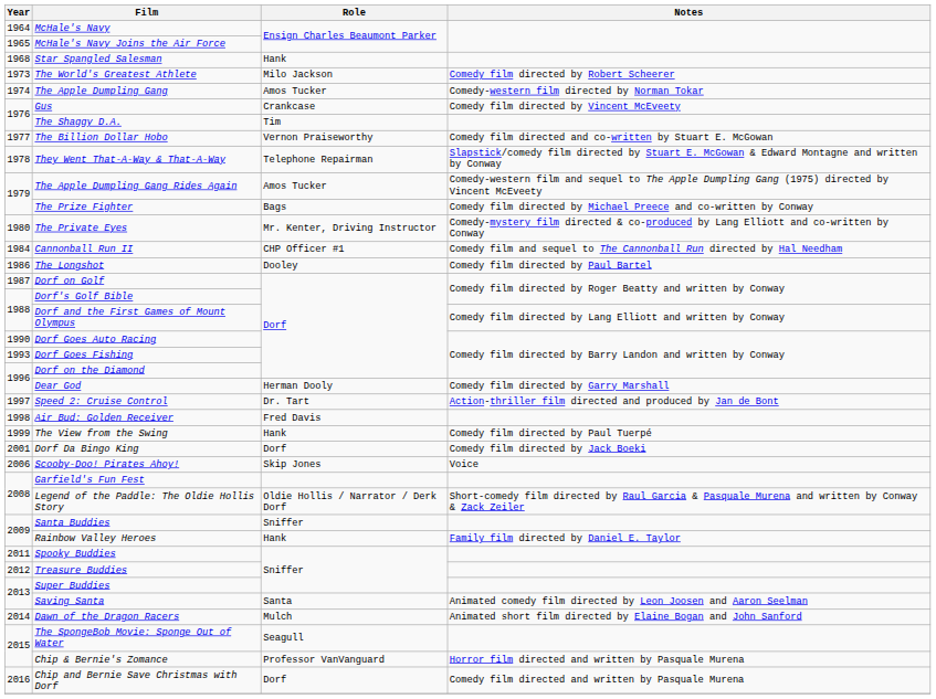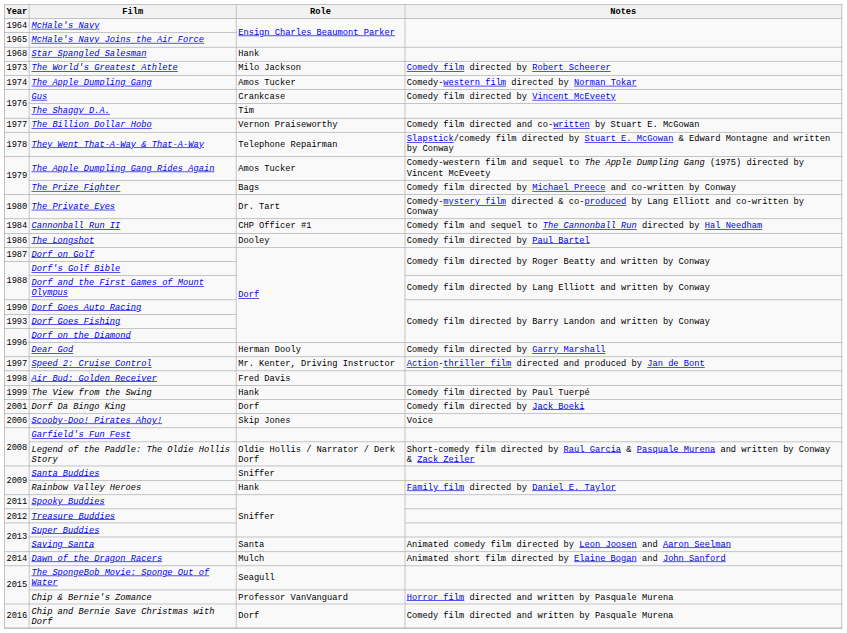The Private Eyes | Role: Mr. Kenter, Driving Instructor -> Dr. Tart
Speed 2: Cruise Control | Role: Dr. Tart -> Mr. Kenter, Driving Instructor
